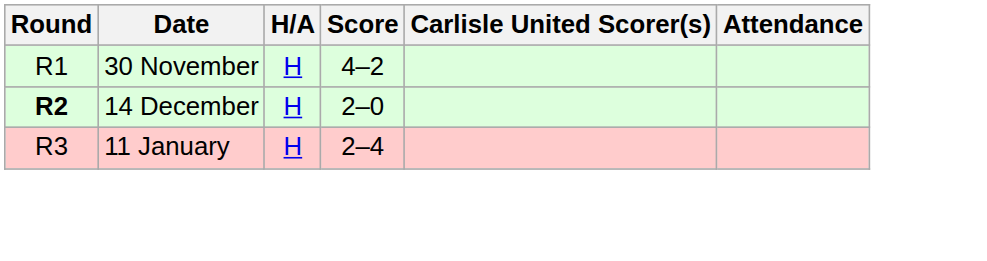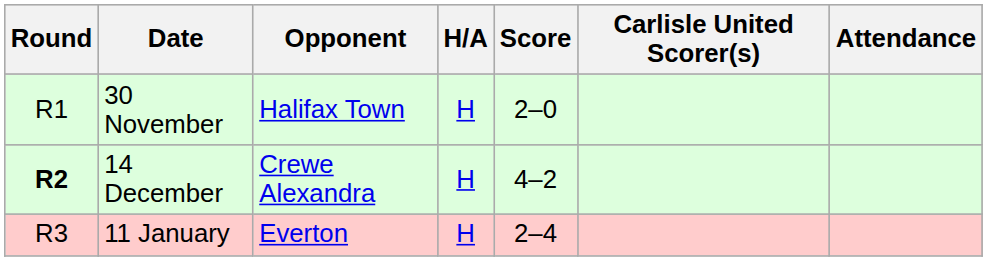+ column: Opponent | Halifax Town | Crewe Alexandra | Everton
30 November | Score: 4–2 -> 2–0
14 December | Score: 2–0 -> 4–2
